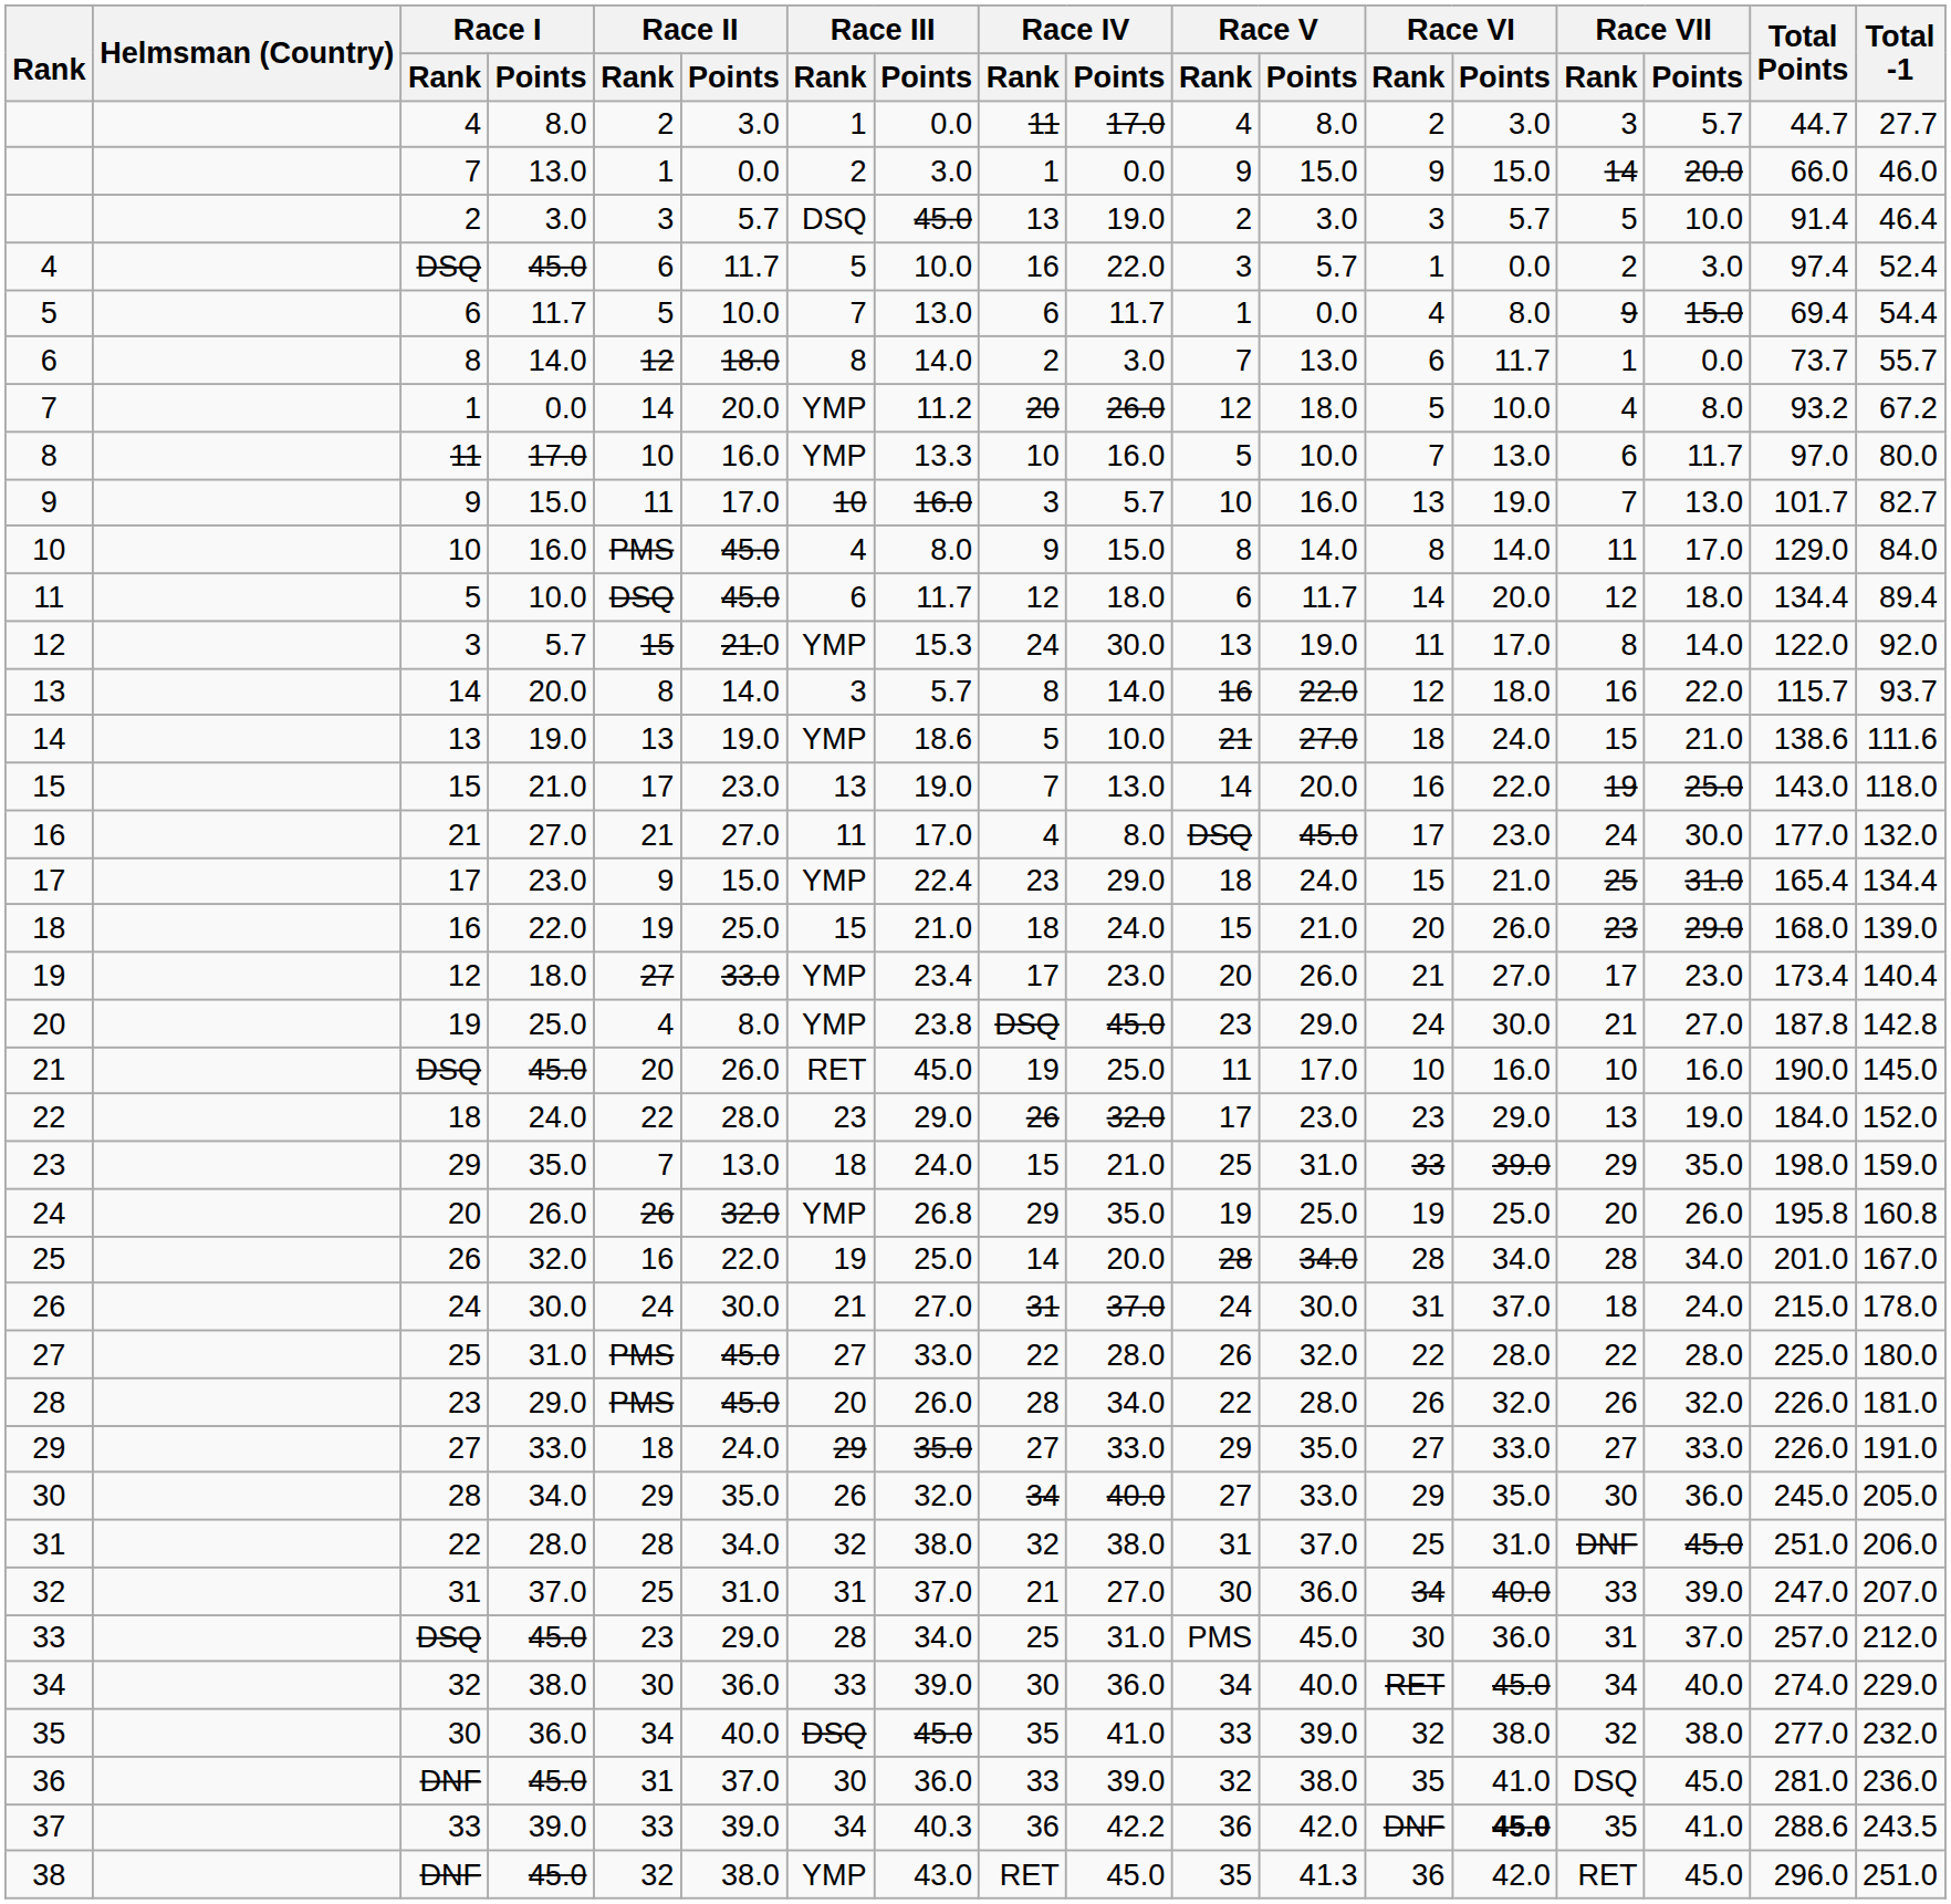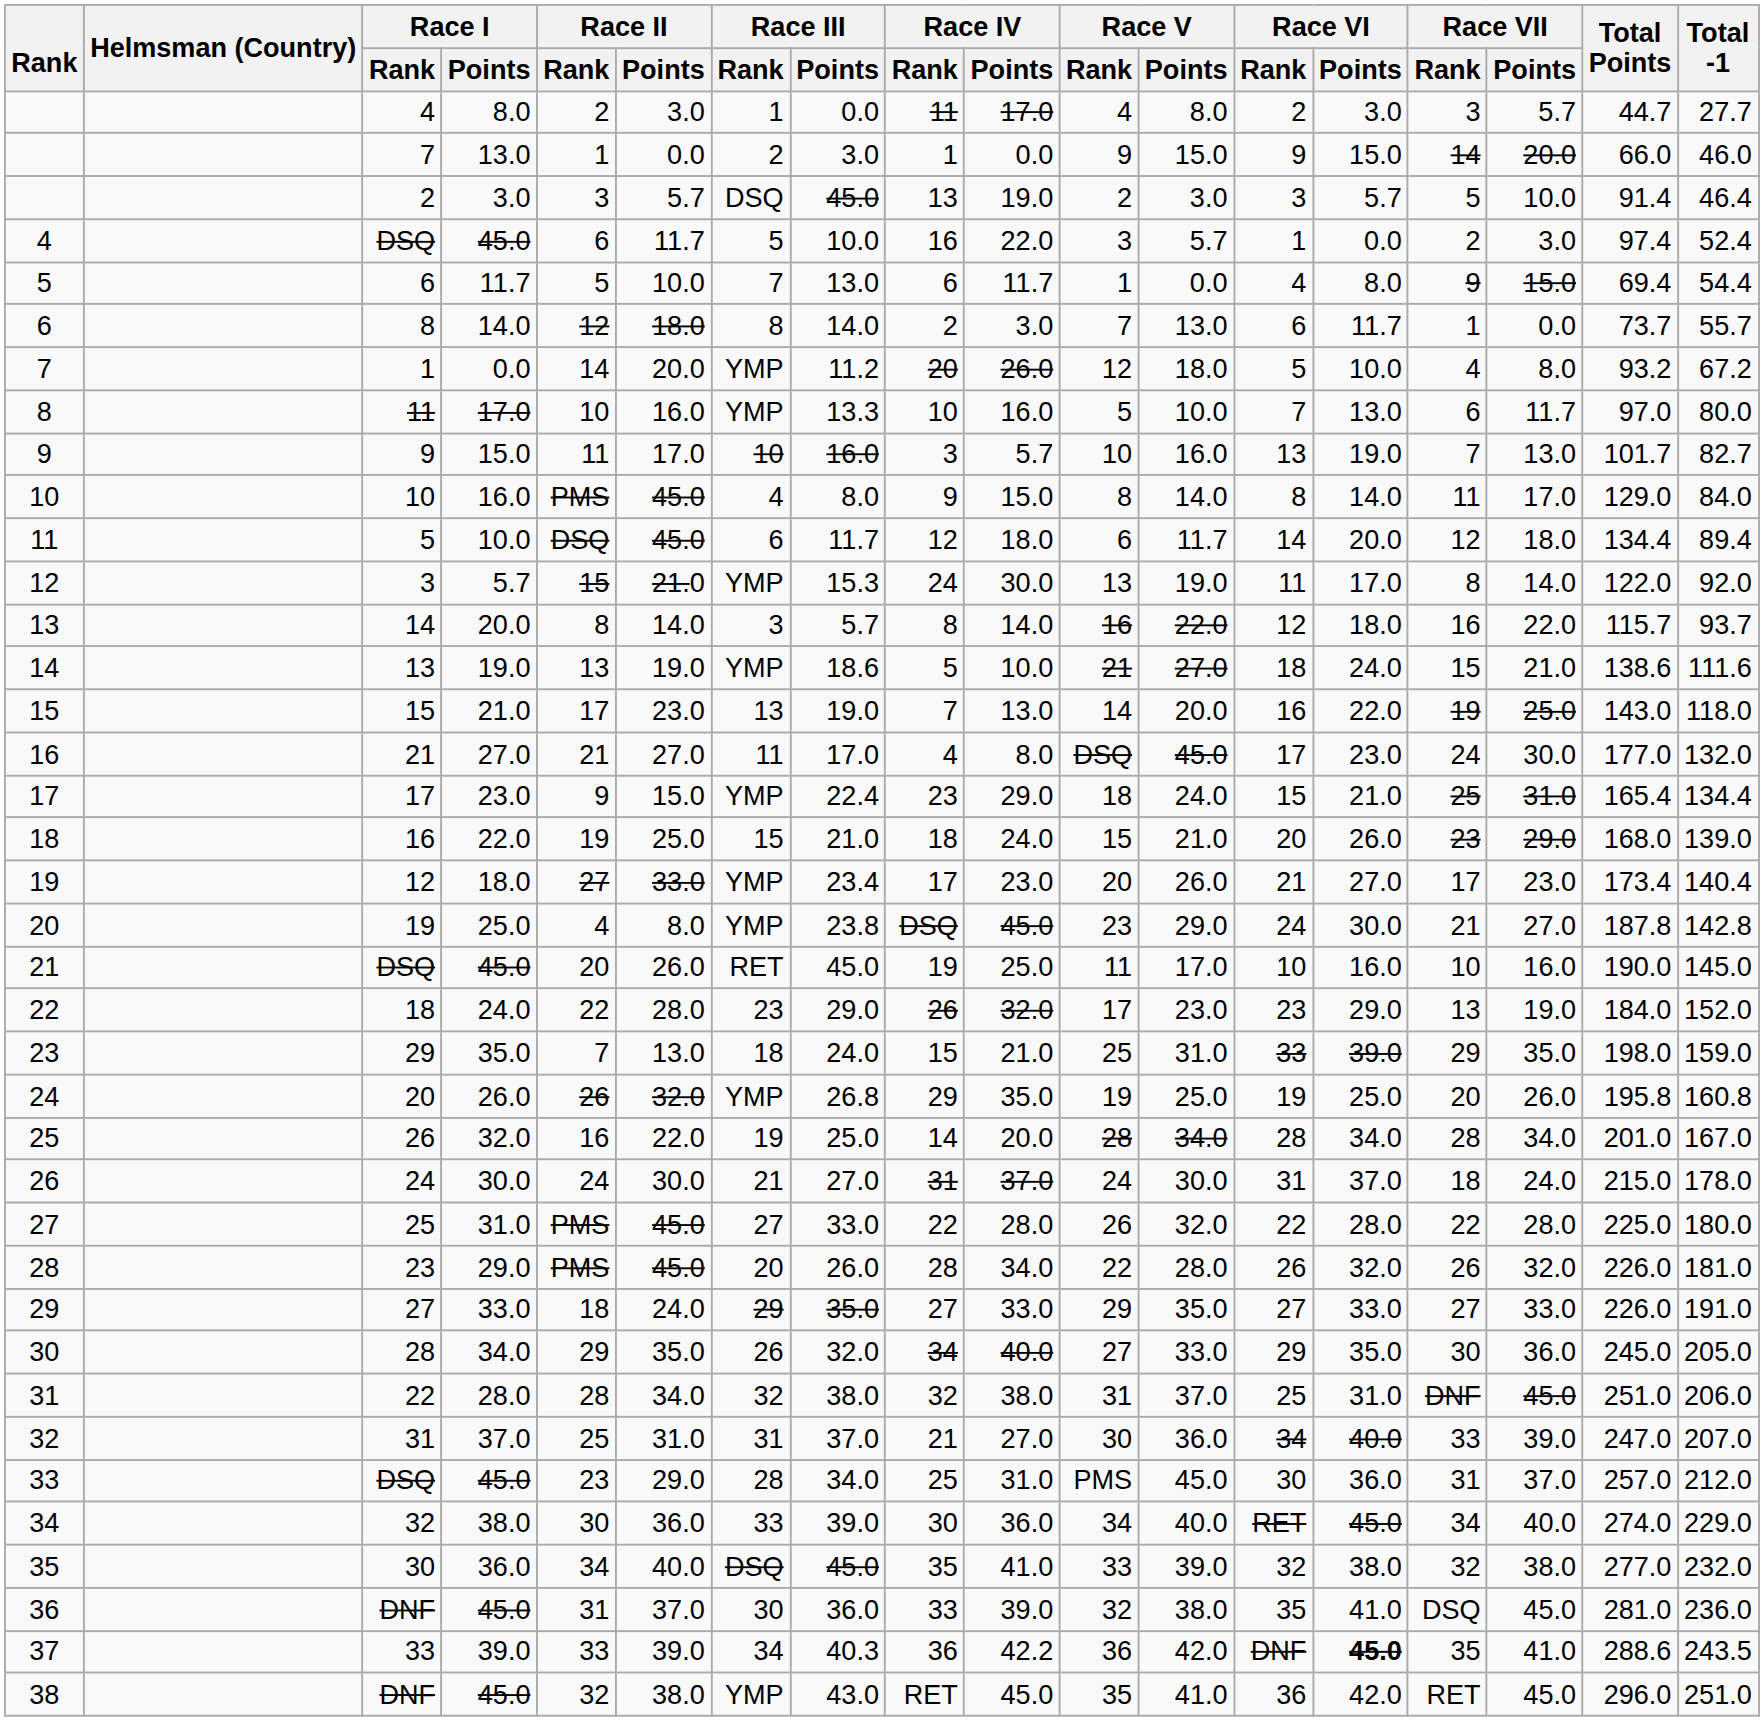38 | Race V / Points: 41.3 -> 41.0
